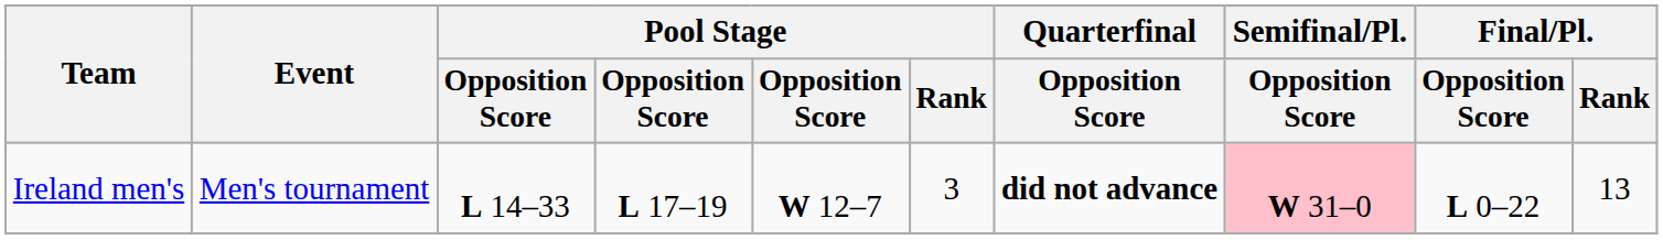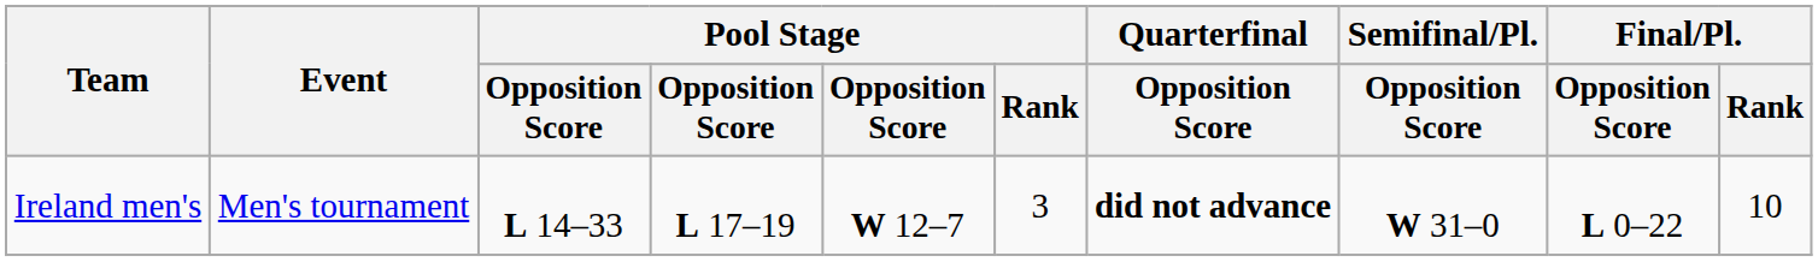Ireland men's | Semifinal/Pl. / Opposition Score: pink background -> no background
Ireland men's | Final/Pl. / Rank: 13 -> 10
